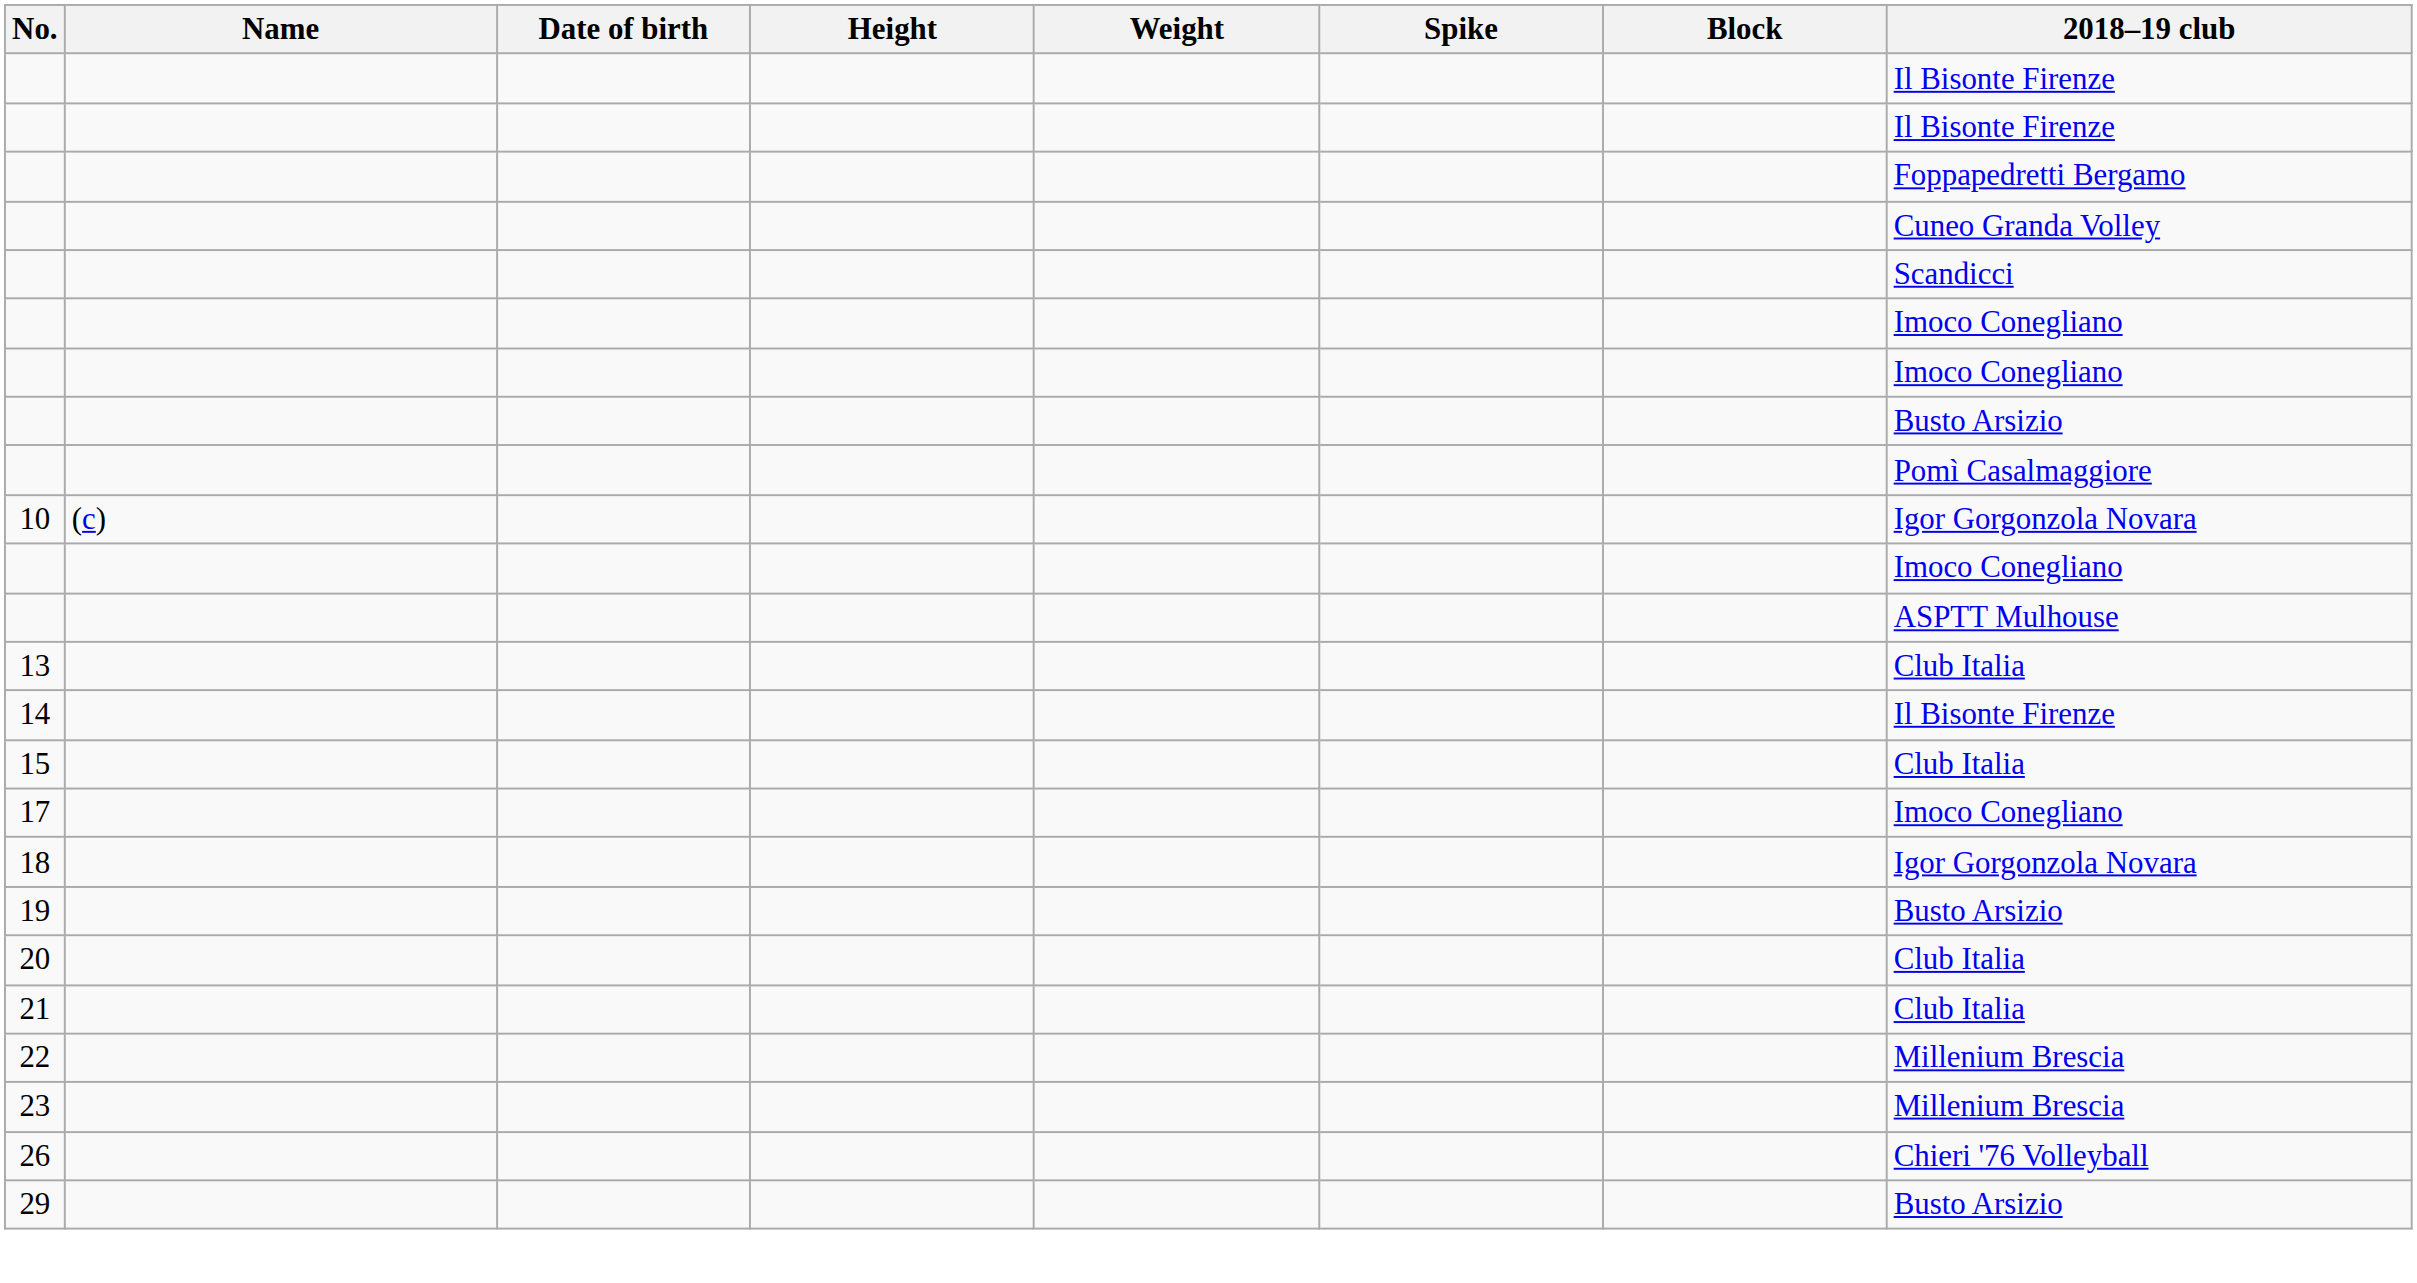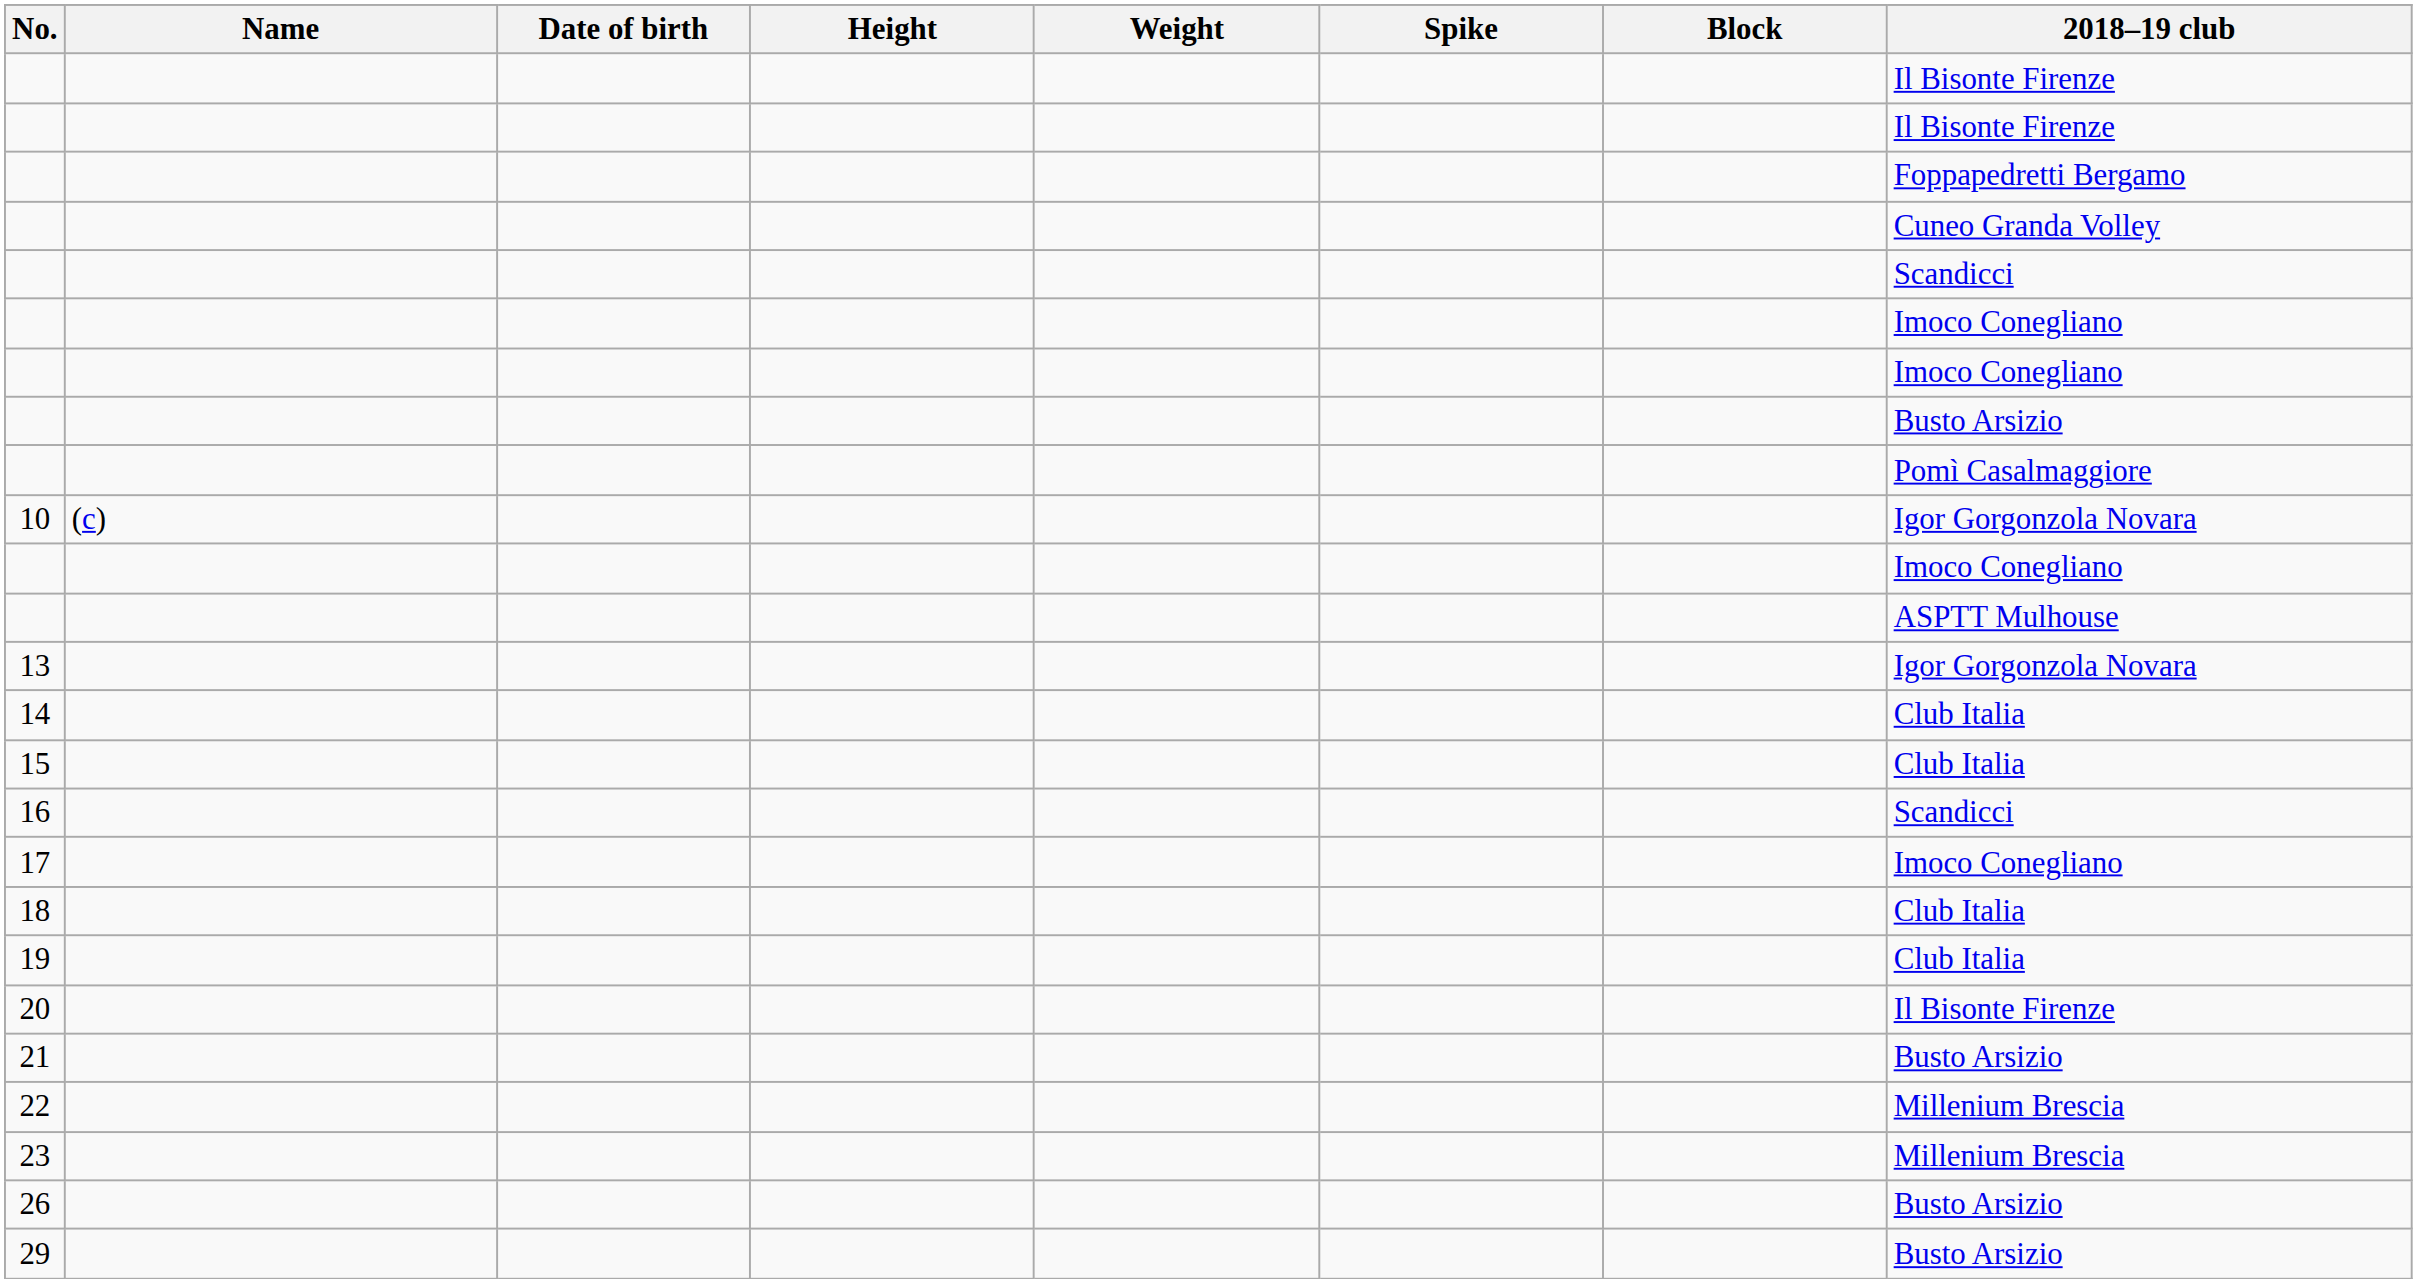13 | 2018–19 club: Club Italia -> Igor Gorgonzola Novara
14 | 2018–19 club: Il Bisonte Firenze -> Club Italia
+ row: 16 | Scandicci
18 | 2018–19 club: Igor Gorgonzola Novara -> Club Italia
19 | 2018–19 club: Busto Arsizio -> Club Italia
20 | 2018–19 club: Club Italia -> Il Bisonte Firenze
21 | 2018–19 club: Club Italia -> Busto Arsizio
26 | 2018–19 club: Chieri '76 Volleyball -> Busto Arsizio
